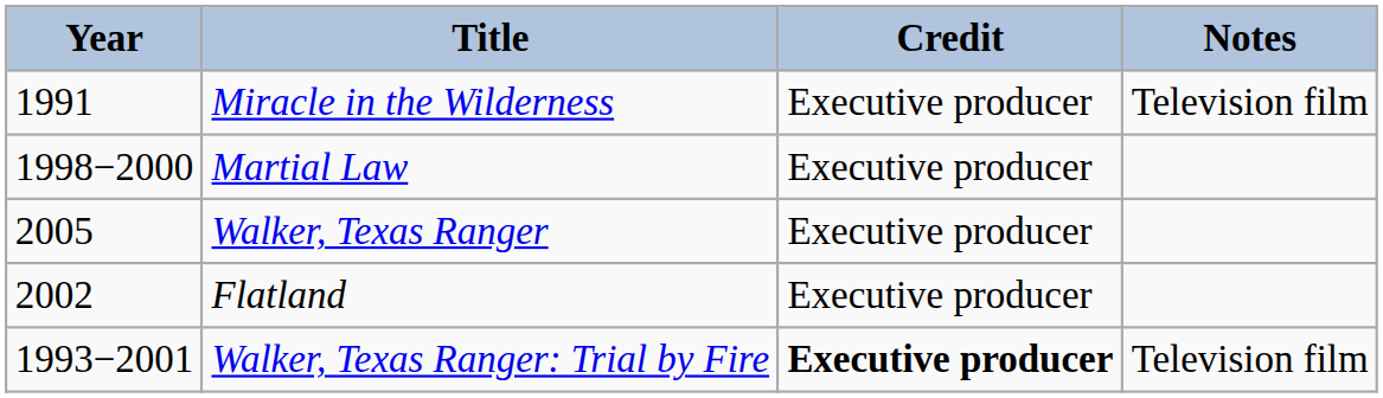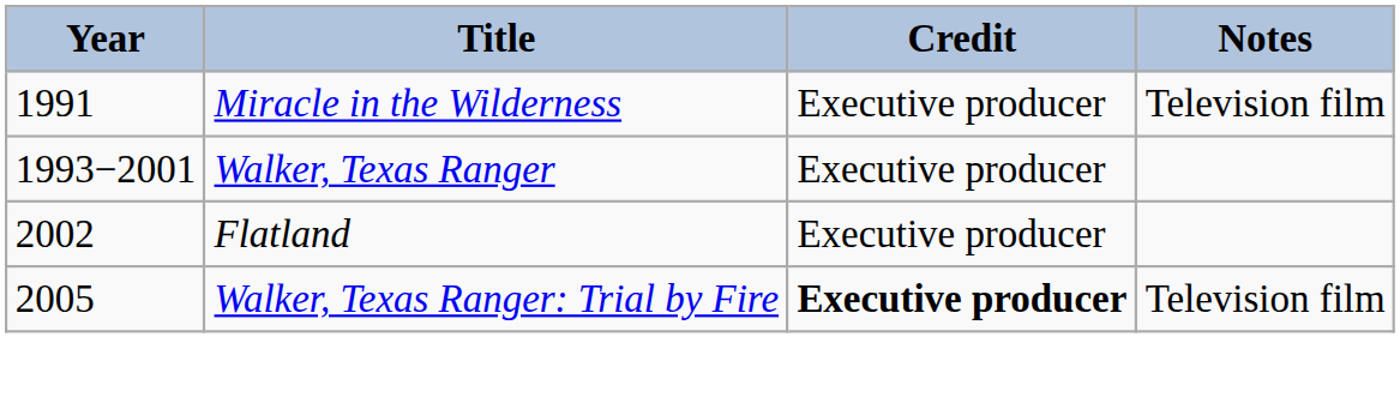- row: 1998−2000 | Martial Law | Executive producer
Walker, Texas Ranger | Year: 2005 -> 1993−2001
Walker, Texas Ranger: Trial by Fire | Year: 1993−2001 -> 2005
